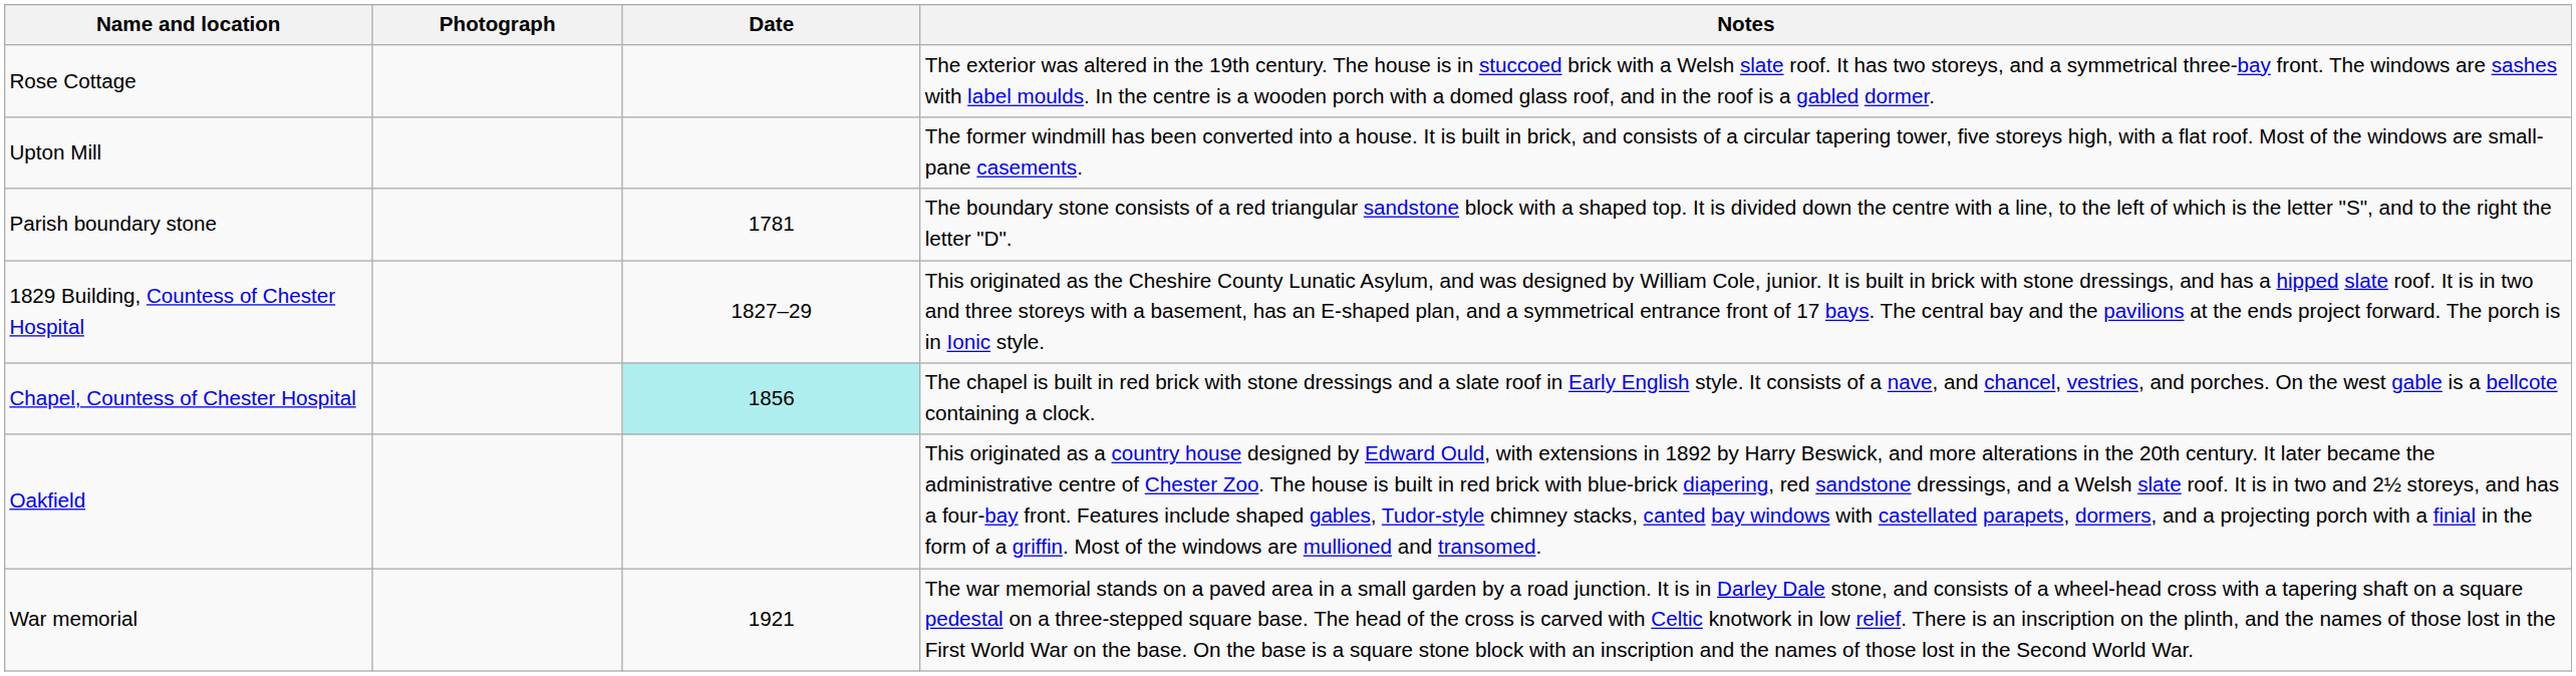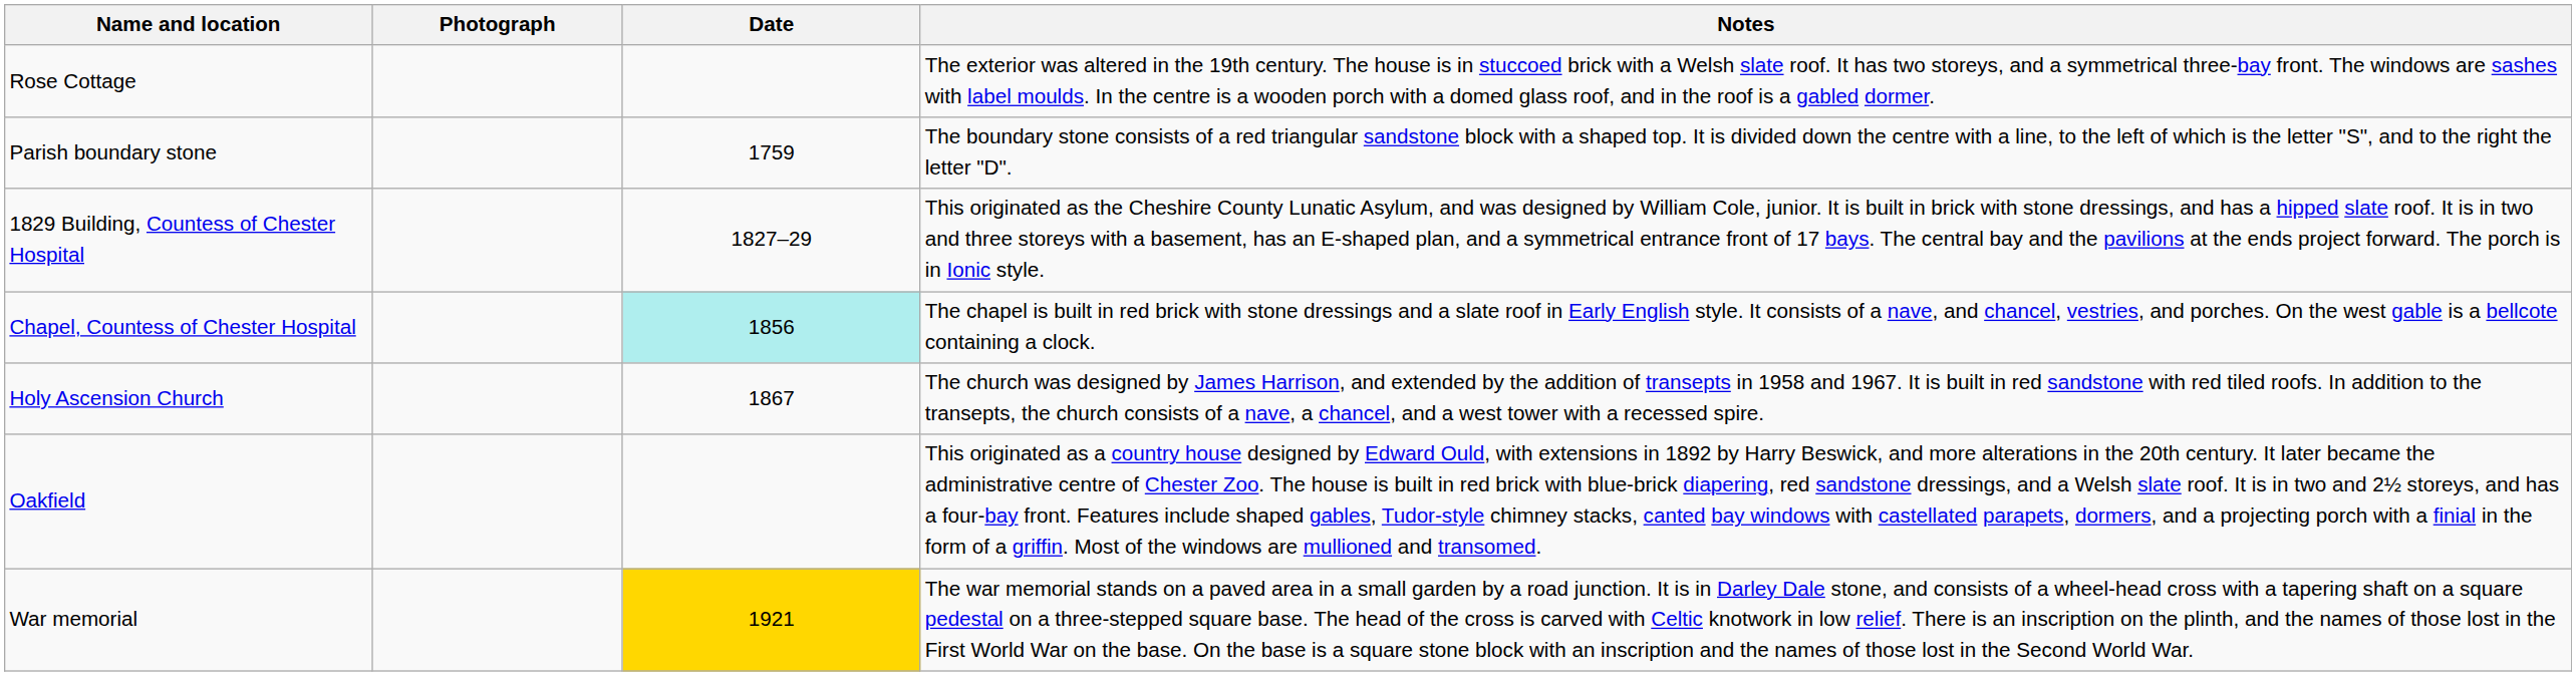- row: Upton Mill | The former windmill has been converted into a house. It is built in brick, and consists of a circular tapering tower, five storeys high, with a flat roof. Most of the windows are small-pane casements.
Parish boundary stone | Date: 1781 -> 1759
+ row: Holy Ascension Church | 1867 | The church was designed by James Harrison, and extended by the addition of transepts in 1958 and 1967. It is built in red sandstone with red tiled roofs. In addition to the transepts, the church consists of a nave, a chancel, and a west tower with a recessed spire.
War memorial | Date: no background -> gold background
